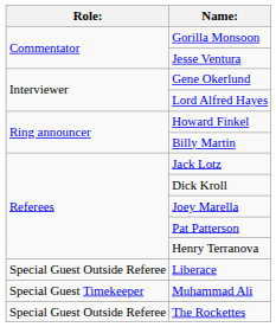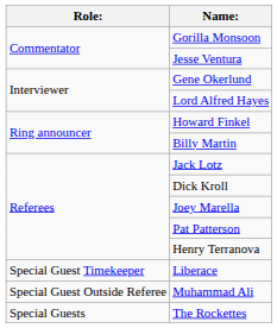Liberace | Role:: Special Guest Outside Referee -> Special Guest Timekeeper
Muhammad Ali | Role:: Special Guest Timekeeper -> Special Guest Outside Referee
The Rockettes | Role:: Special Guest Outside Referee -> Special Guests
